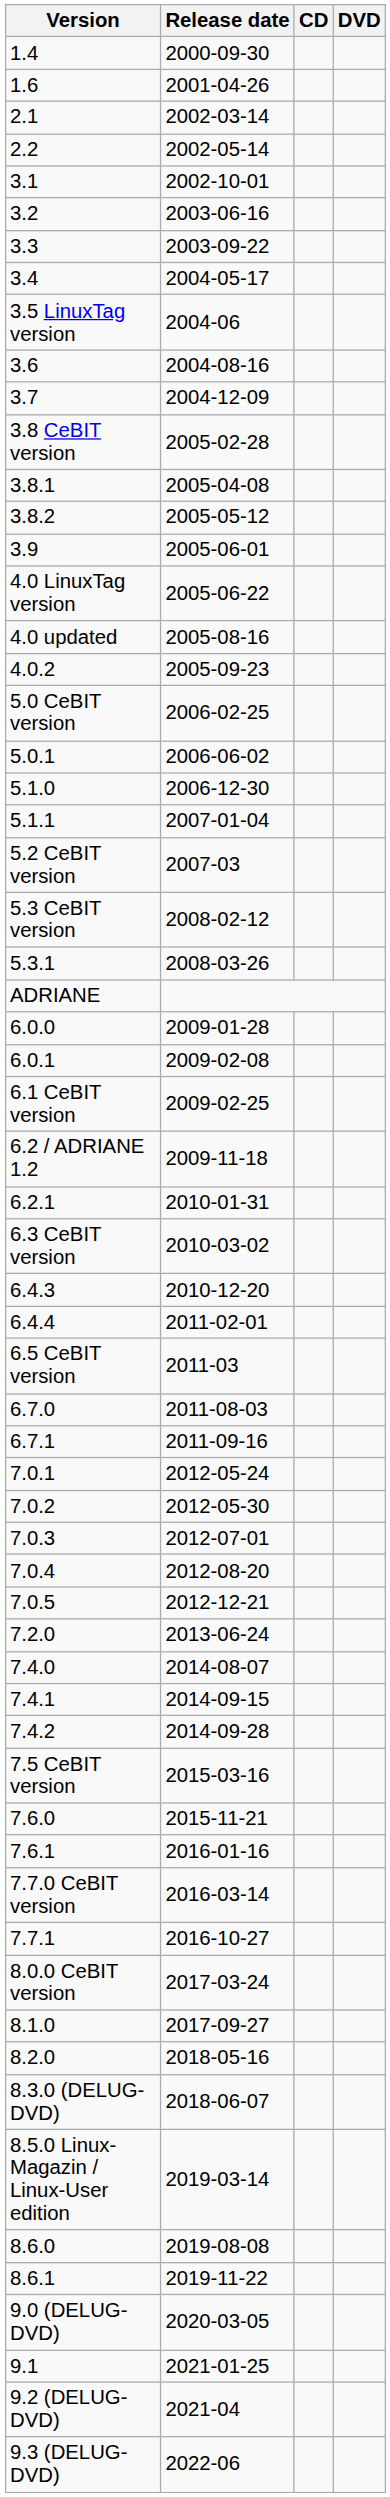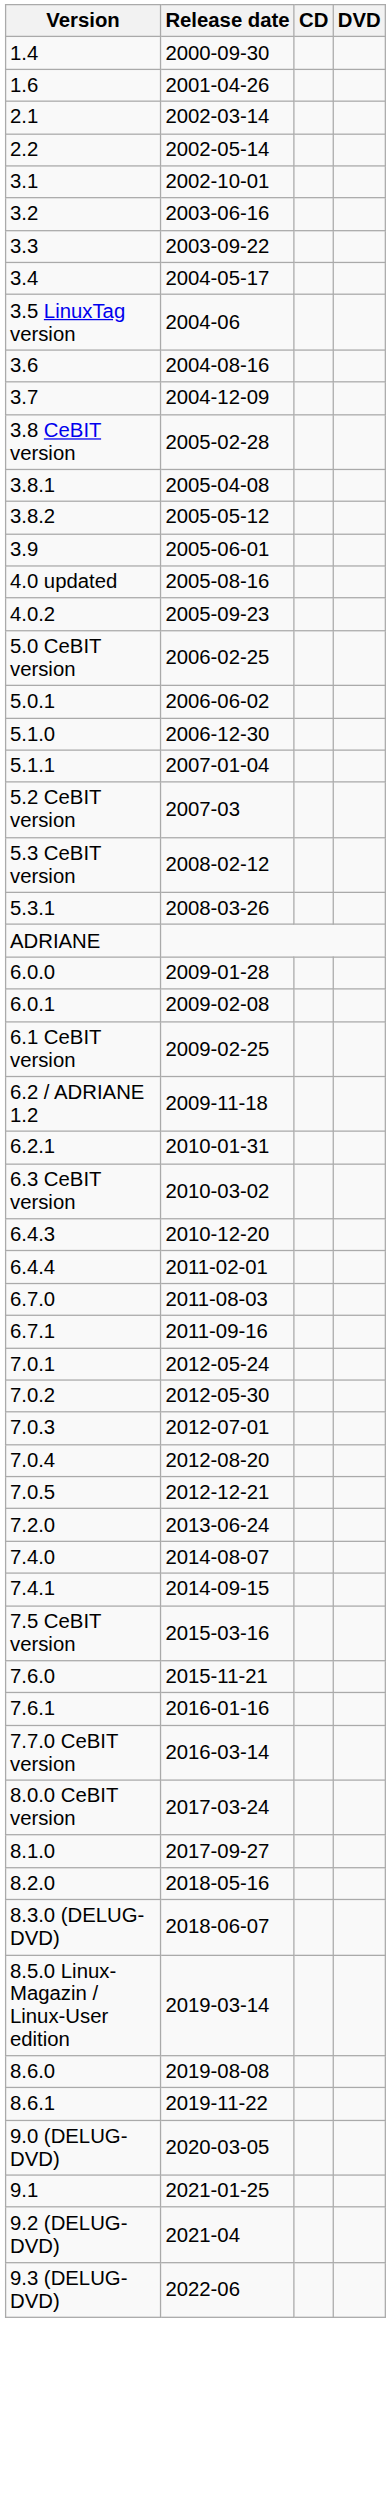- row: 4.0 LinuxTag version | 2005-06-22
- row: 6.5 CeBIT version | 2011-03
- row: 7.4.2 | 2014-09-28
- row: 7.7.1 | 2016-10-27
